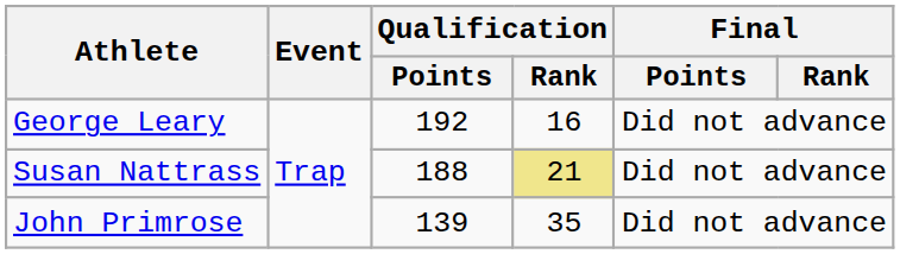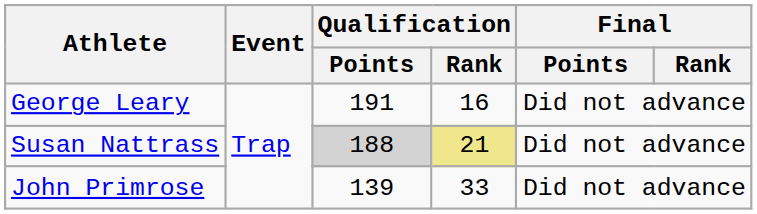George Leary | Qualification / Points: 192 -> 191
Susan Nattrass | Qualification / Points: no background -> lightgrey background
John Primrose | Qualification / Rank: 35 -> 33
